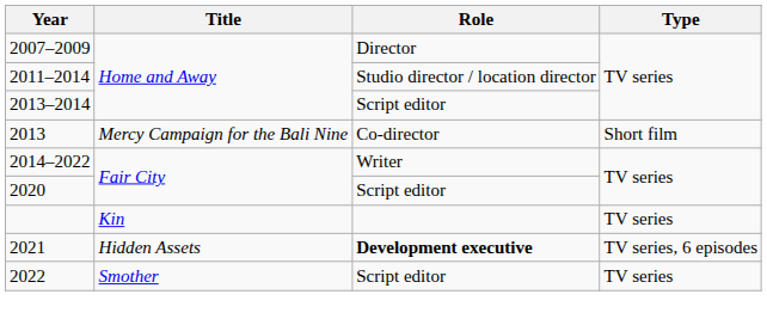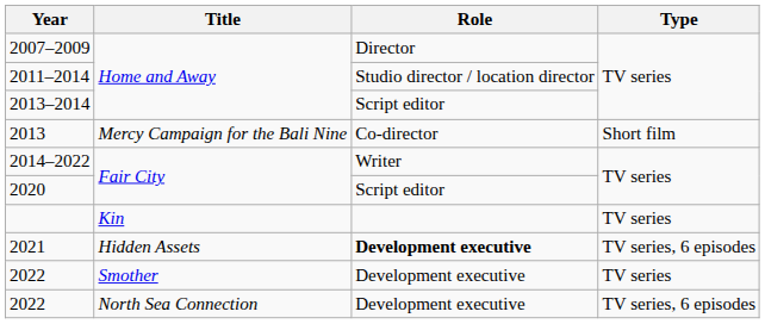2022 / Smother | Role: Script editor -> Development executive
+ row: 2022 | North Sea Connection | Development executive | TV series, 6 episodes
